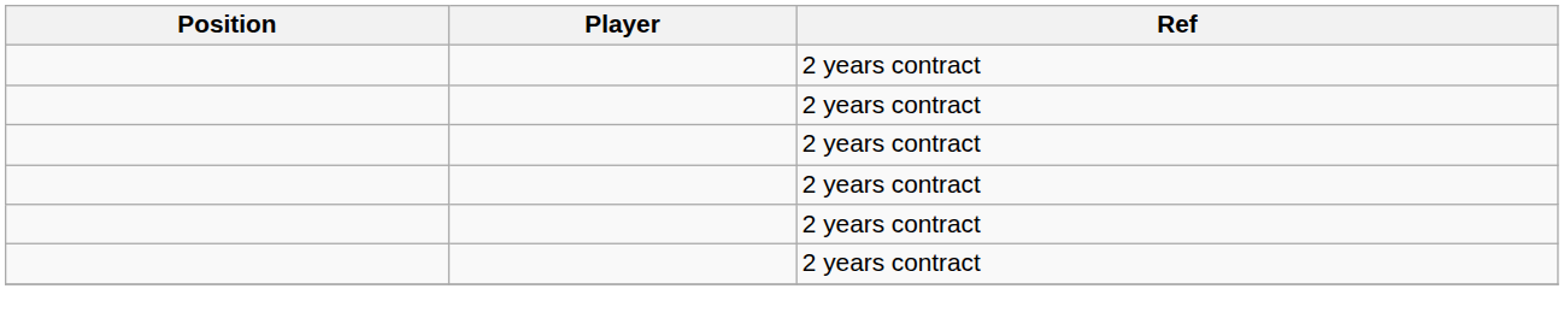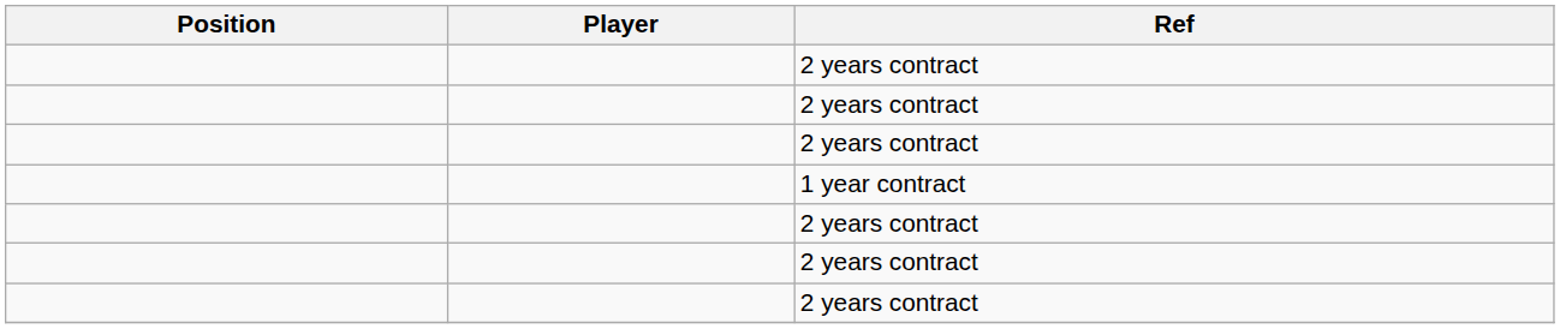+ row: 1 year contract
